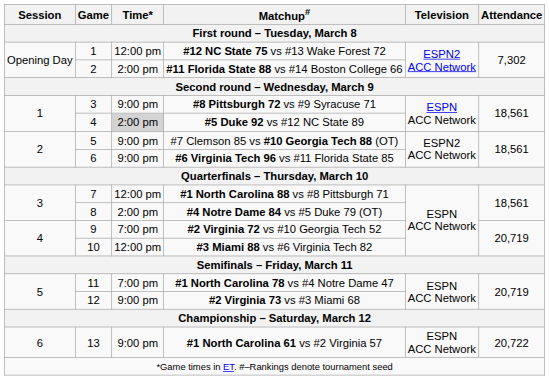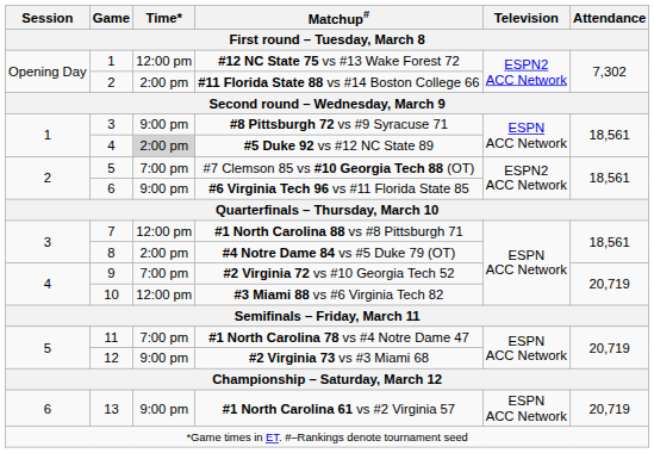#7 Clemson 85 vs #10 Georgia Tech 88 (OT) | Time*: 9:00 pm -> 7:00 pm
#1 North Carolina 61 vs #2 Virginia 57 | Attendance: 20,722 -> 20,719
